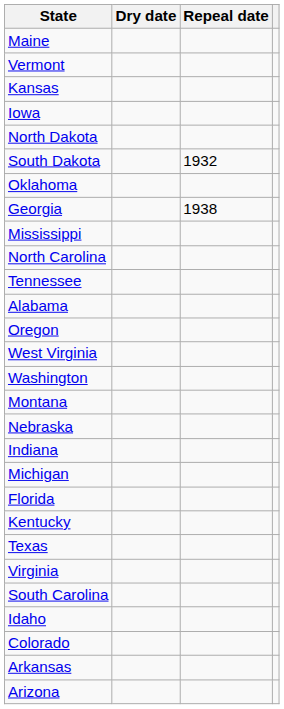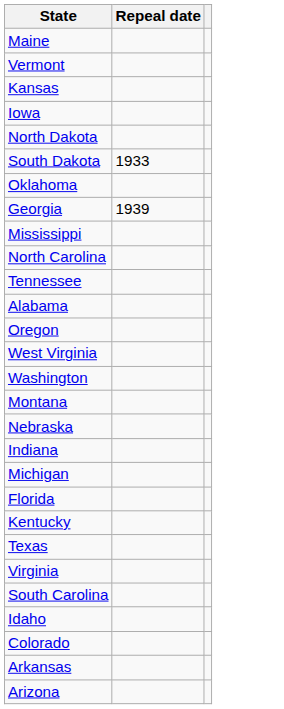- column: Dry date
South Dakota | Repeal date: 1932 -> 1933
Georgia | Repeal date: 1938 -> 1939
